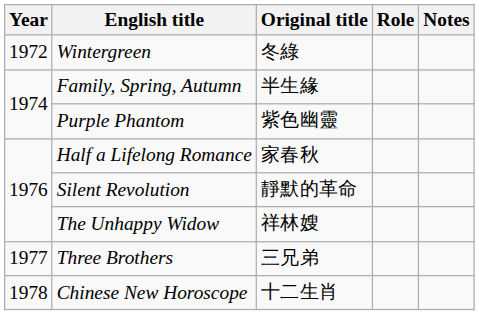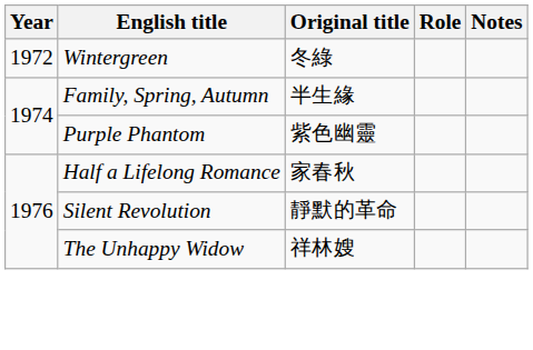- row: 1977 | Three Brothers | 三兄弟
- row: 1978 | Chinese New Horoscope | 十二生肖
